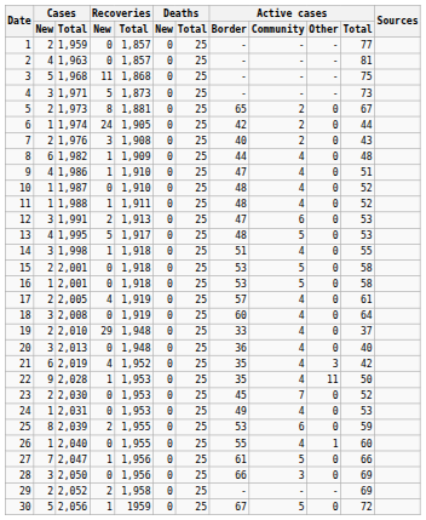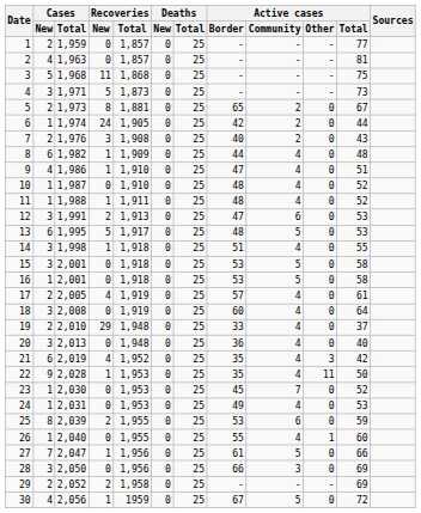13 | Cases / New: 4 -> 6
15 | Cases / New: 2 -> 3
23 | Cases / New: 2 -> 1
30 | Cases / New: 5 -> 4
